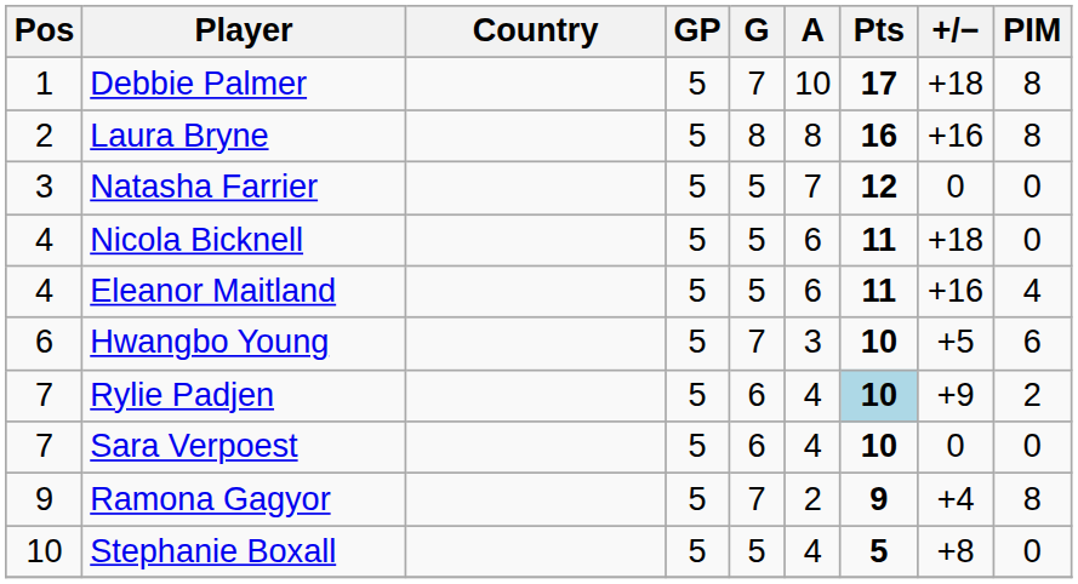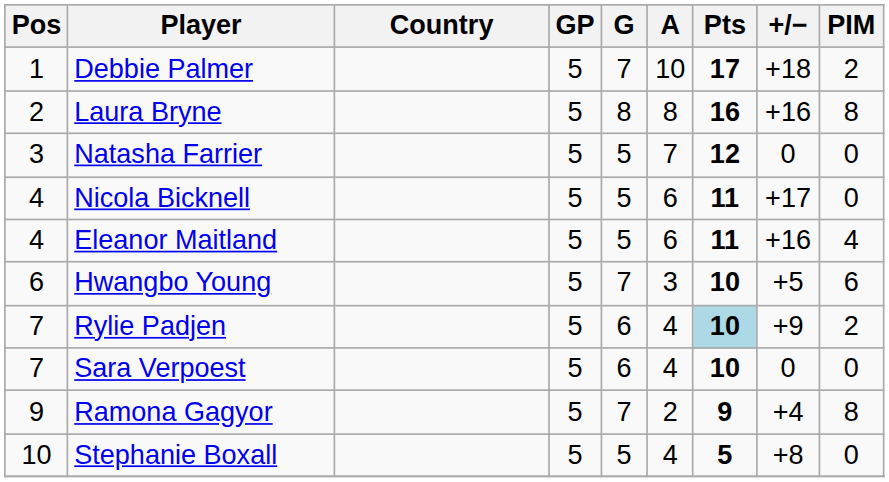Debbie Palmer | PIM: 8 -> 2
Nicola Bicknell | +/−: +18 -> +17
